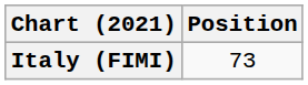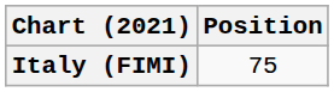Italy (FIMI) | Position: 73 -> 75
